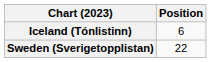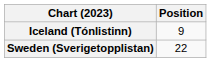Iceland (Tónlistinn) | Position: 6 -> 9
